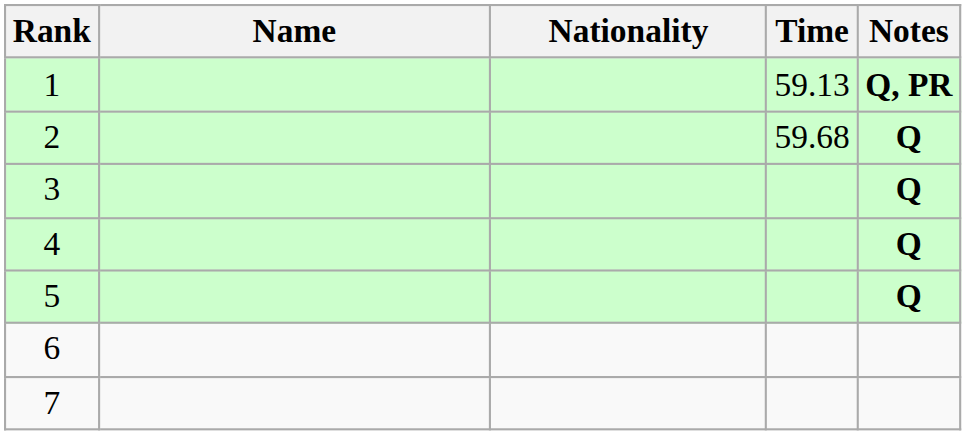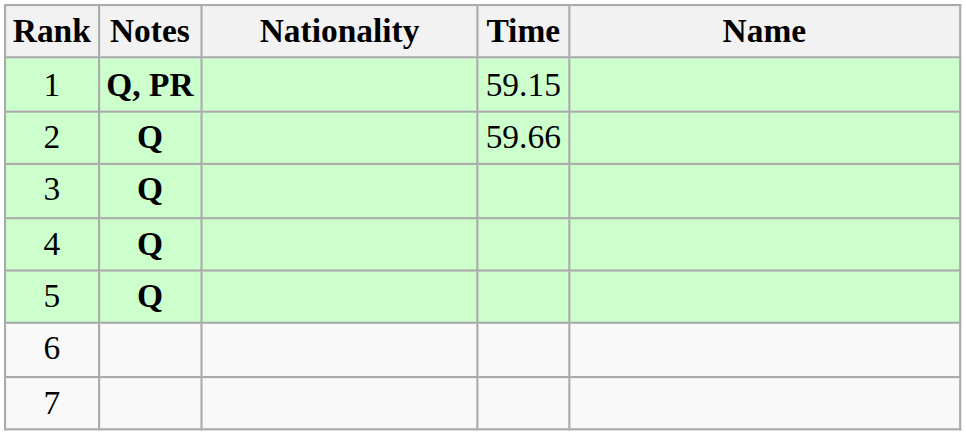columns swapped: Name <-> Notes
1 | Time: 59.13 -> 59.15
2 | Time: 59.68 -> 59.66
